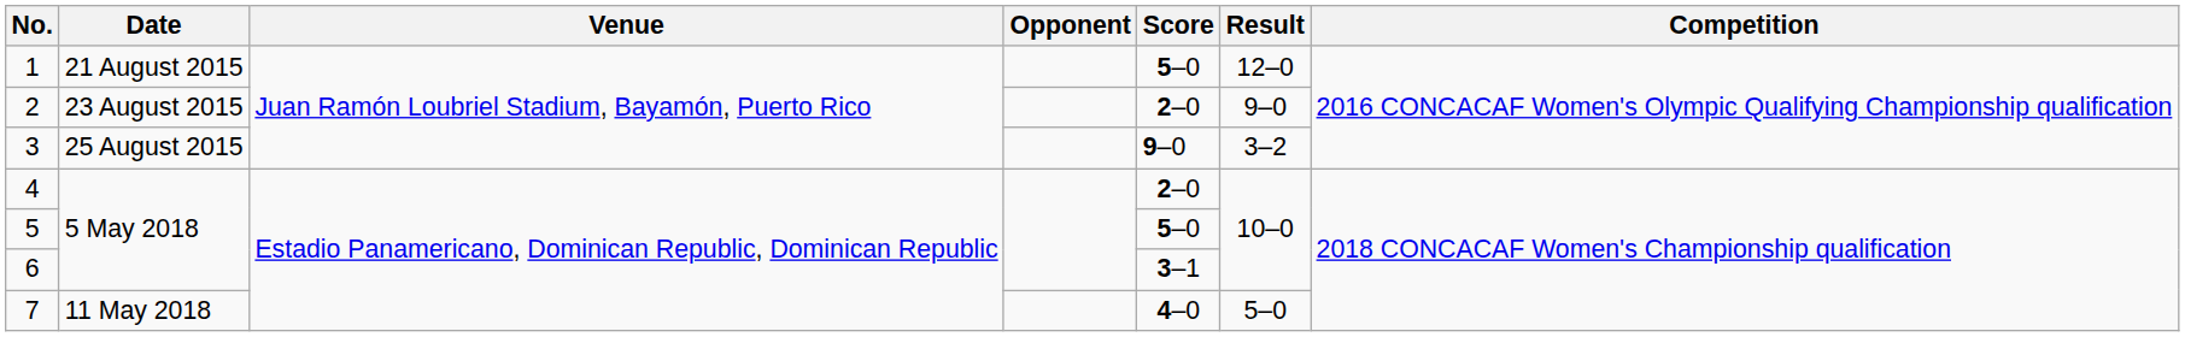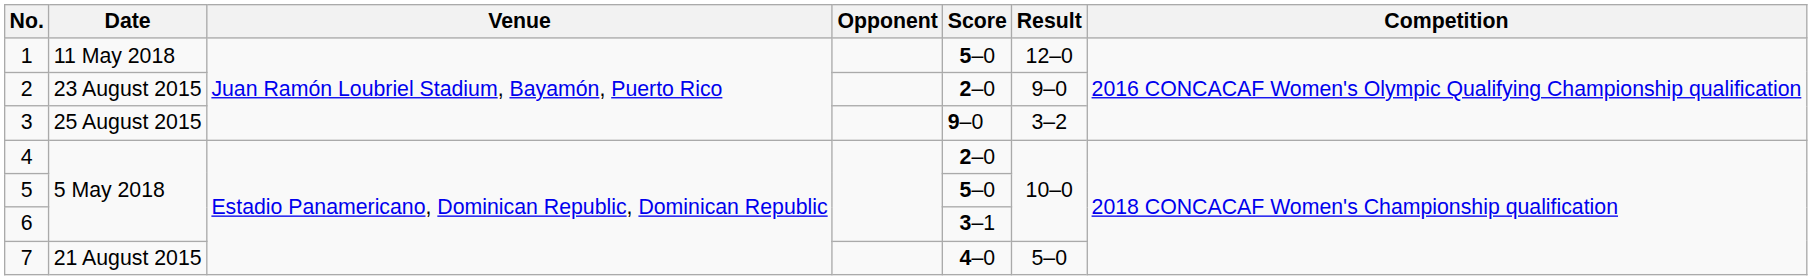1 | Date: 21 August 2015 -> 11 May 2018
7 | Date: 11 May 2018 -> 21 August 2015
